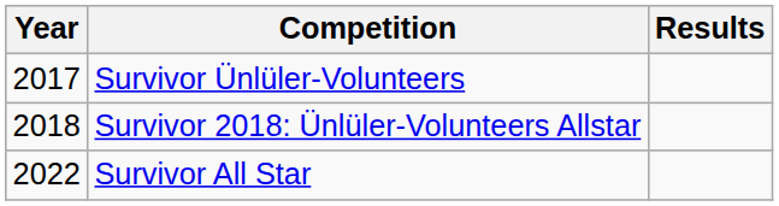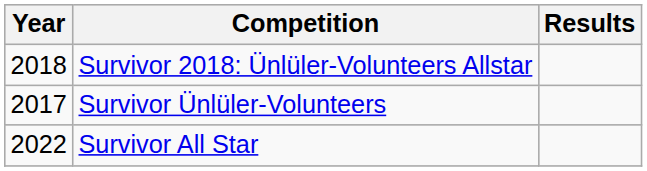rows swapped: Survivor Ünlüler-Volunteers <-> Survivor 2018: Ünlüler-Volunteers Allstar
